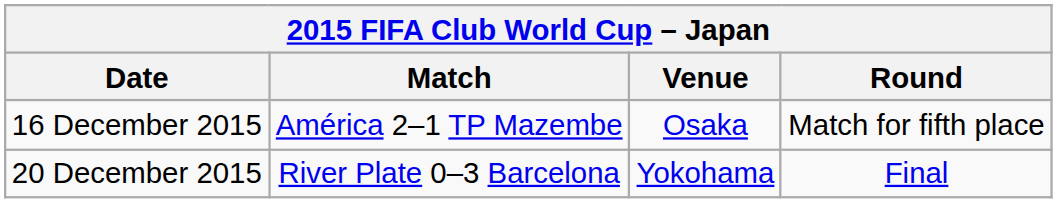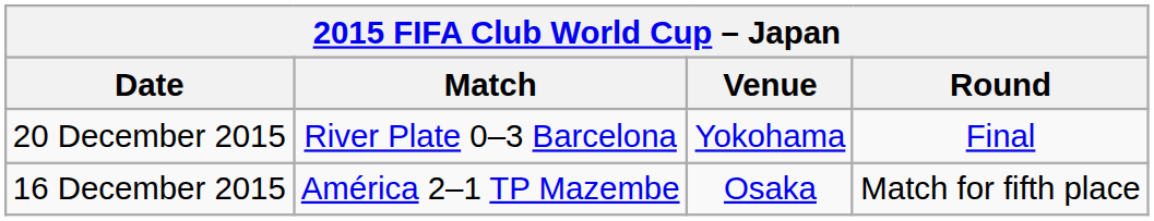rows swapped: 16 December 2015 <-> 20 December 2015
